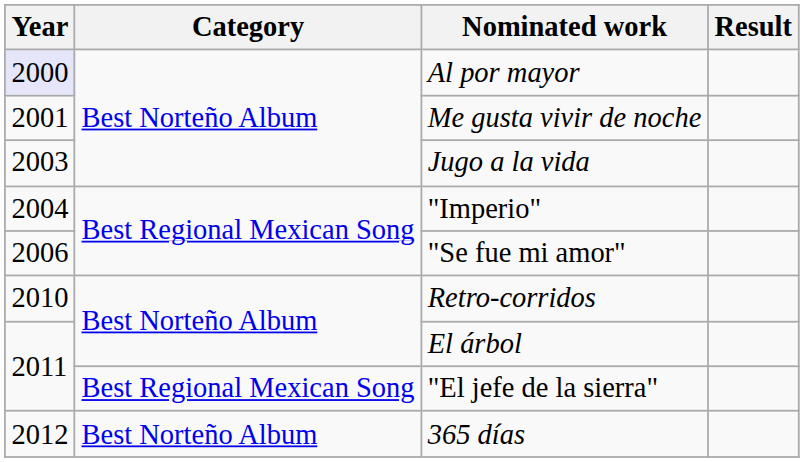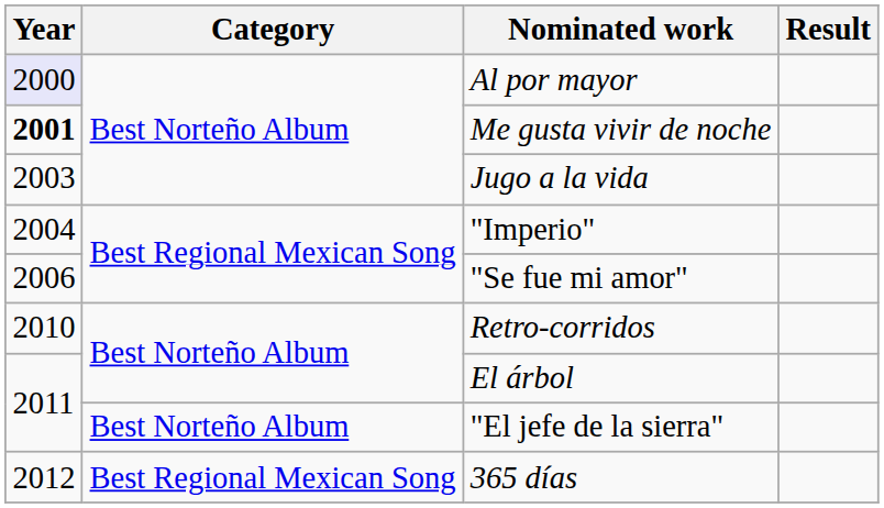Me gusta vivir de noche | Year: normal -> bold
"El jefe de la sierra" | Category: Best Regional Mexican Song -> Best Norteño Album
365 días | Category: Best Norteño Album -> Best Regional Mexican Song
